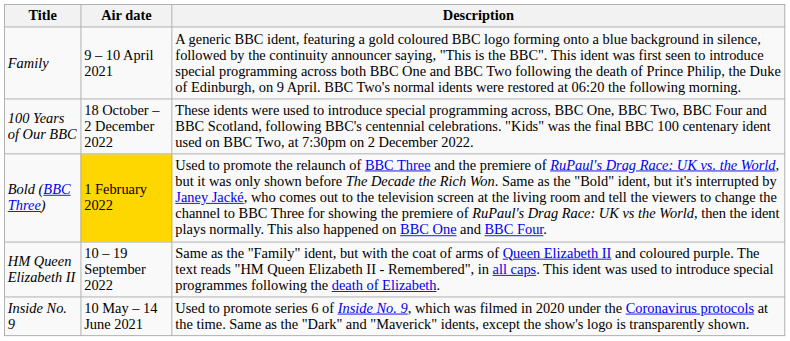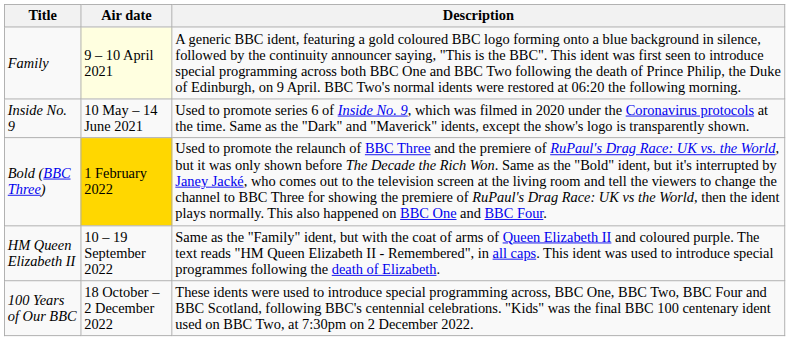Family | Air date: no background -> lightyellow background
rows swapped: Inside No. 9 <-> 100 Years of Our BBC
